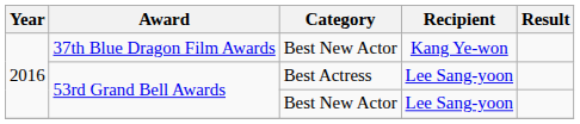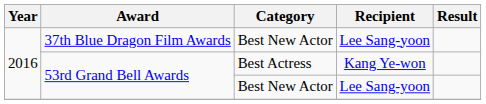37th Blue Dragon Film Awards | Recipient: Kang Ye-won -> Lee Sang-yoon
53rd Grand Bell Awards / Best Actress | Recipient: Lee Sang-yoon -> Kang Ye-won
